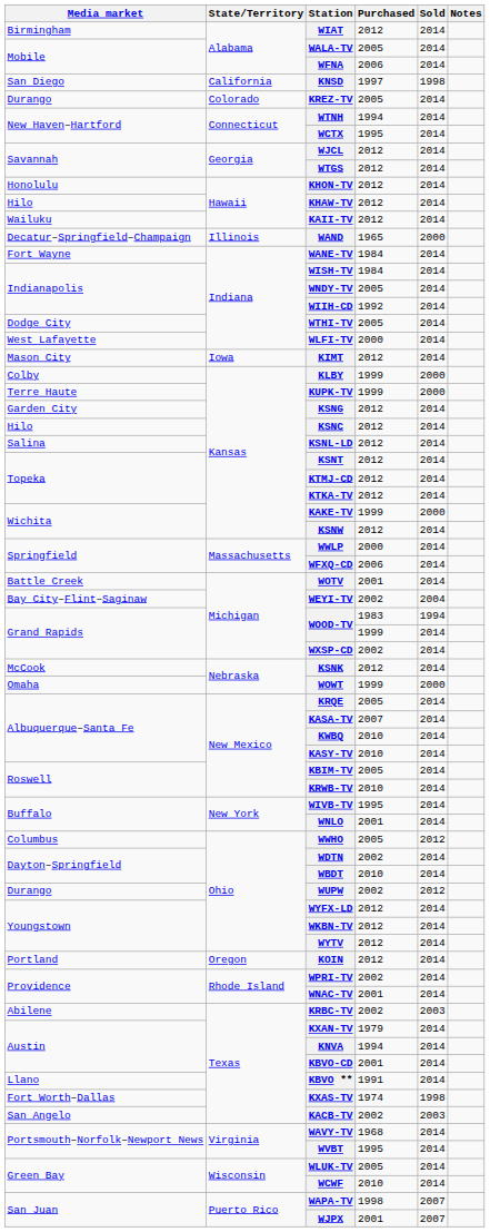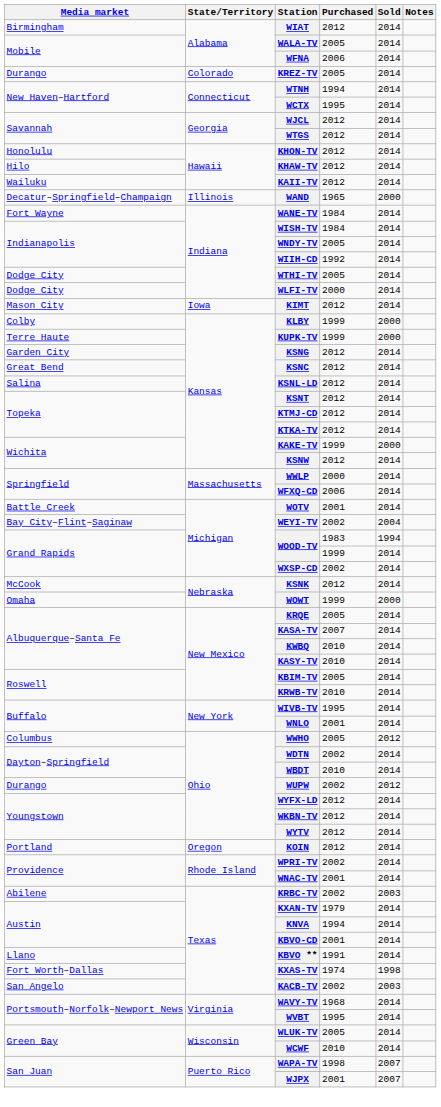- row: San Diego | California | KNSD | 1997 | 1998
WLFI-TV | Media market: West Lafayette -> Dodge City
KSNC | Media market: Hilo -> Great Bend
